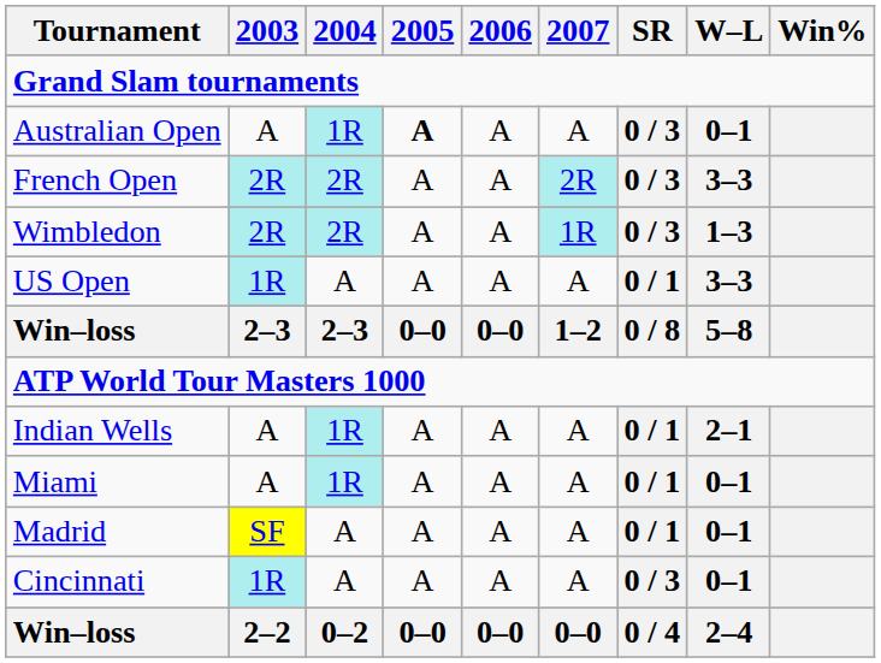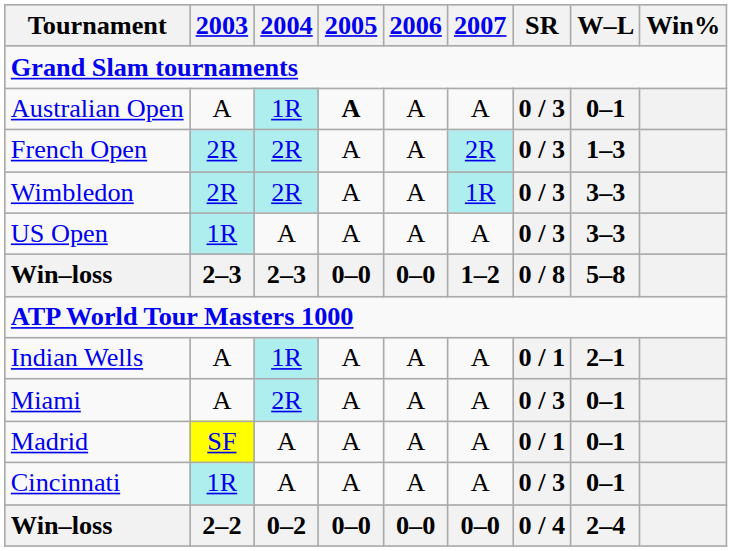French Open | W–L: 3–3 -> 1–3
Wimbledon | W–L: 1–3 -> 3–3
US Open | SR: 0 / 1 -> 0 / 3
Miami | 2004: 1R -> 2R
Miami | SR: 0 / 1 -> 0 / 3
